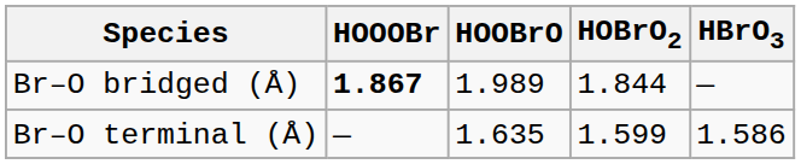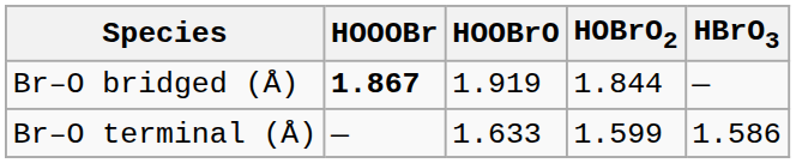Br–O bridged (Å) | HOOBrO: 1.989 -> 1.919
Br–O terminal (Å) | HOOBrO: 1.635 -> 1.633
